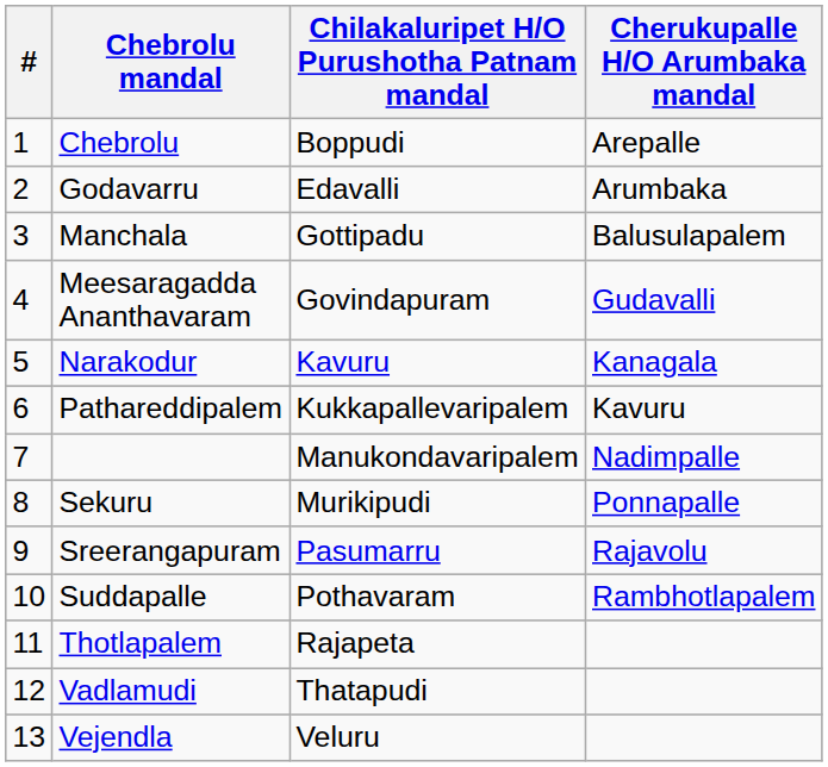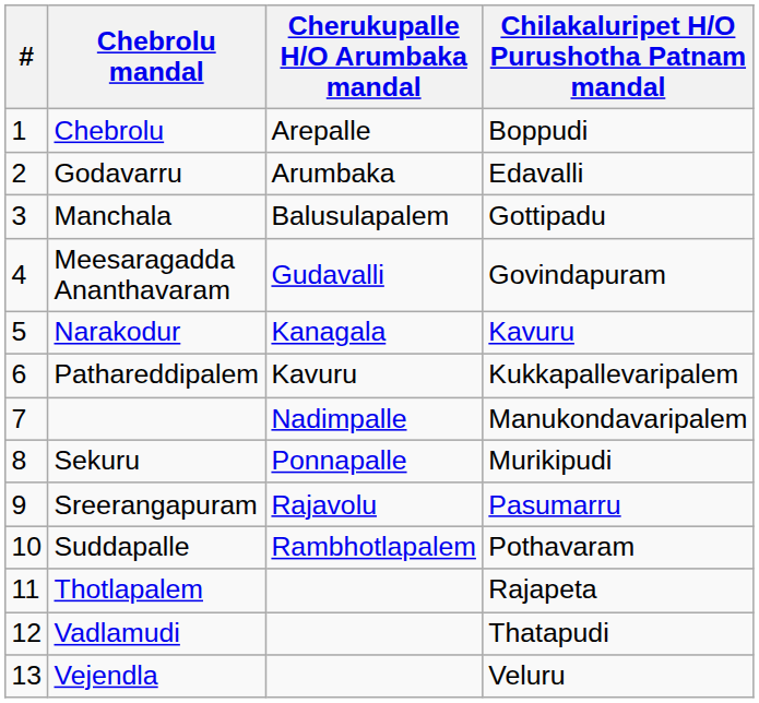columns swapped: Cherukupalle H/O Arumbaka mandal <-> Chilakaluripet H/O Purushotha Patnam mandal
